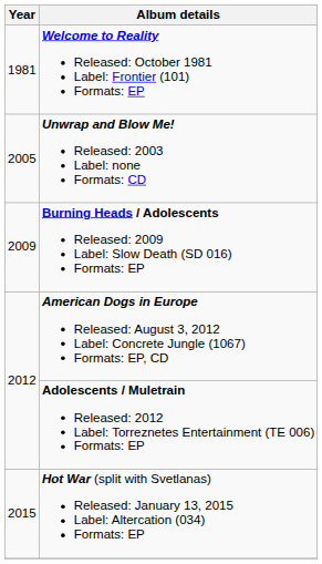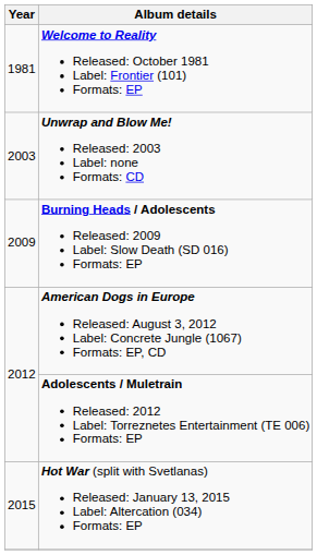Unwrap and Blow Me! Released: 2003 Label: none Formats: CD | Year: 2005 -> 2003
